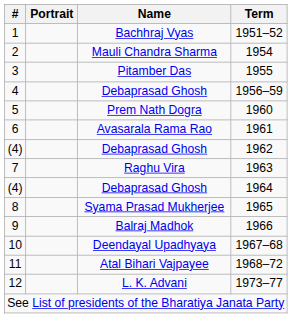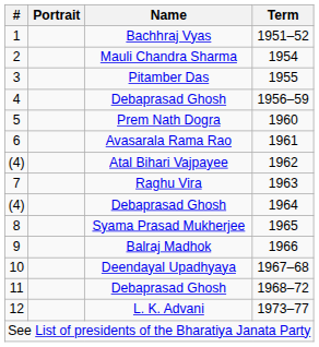1962 | Name: Debaprasad Ghosh -> Atal Bihari Vajpayee
1968–72 | Name: Atal Bihari Vajpayee -> Debaprasad Ghosh
